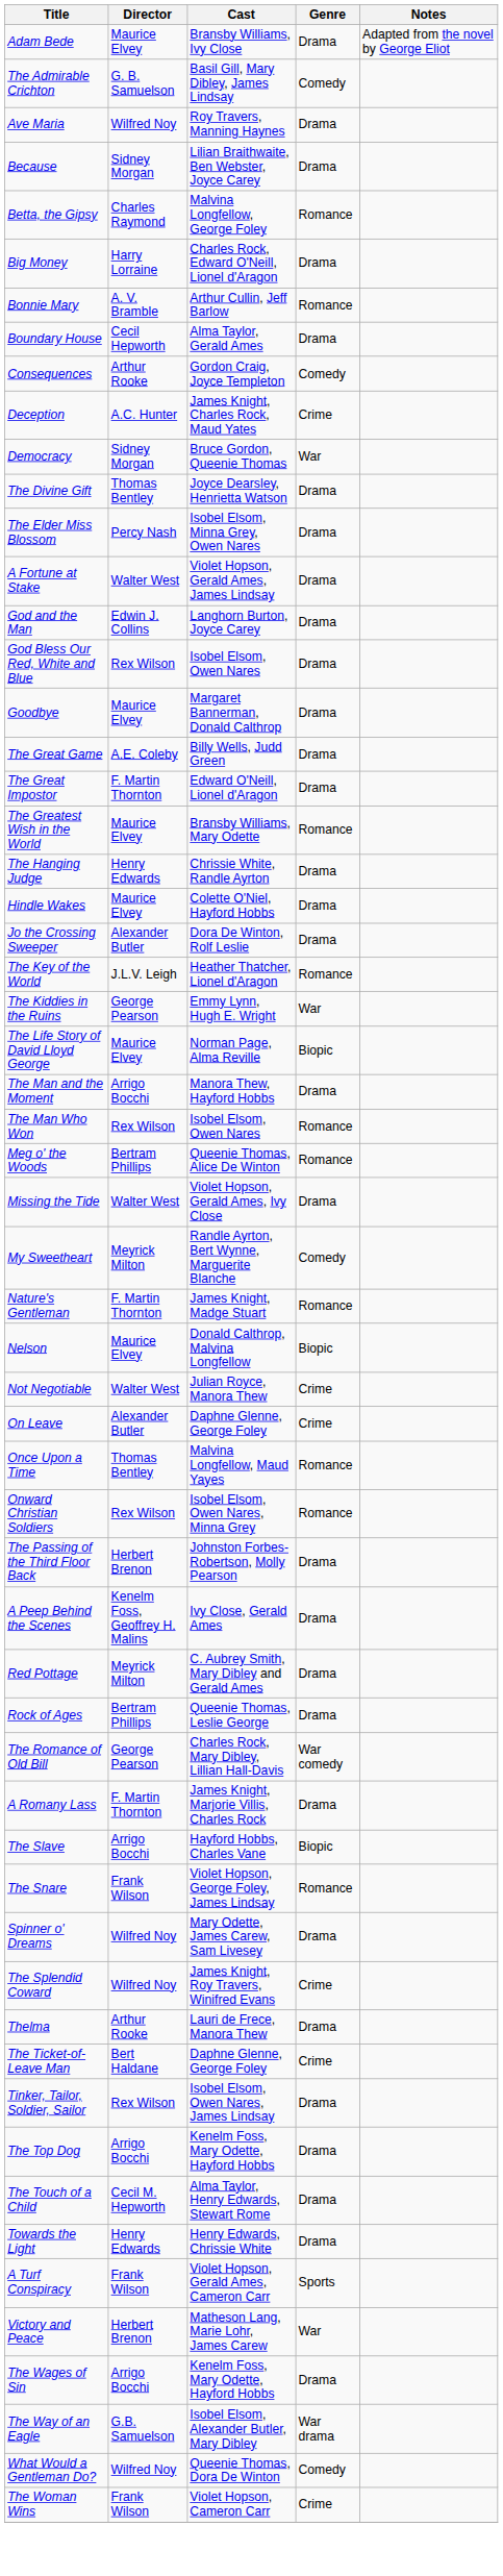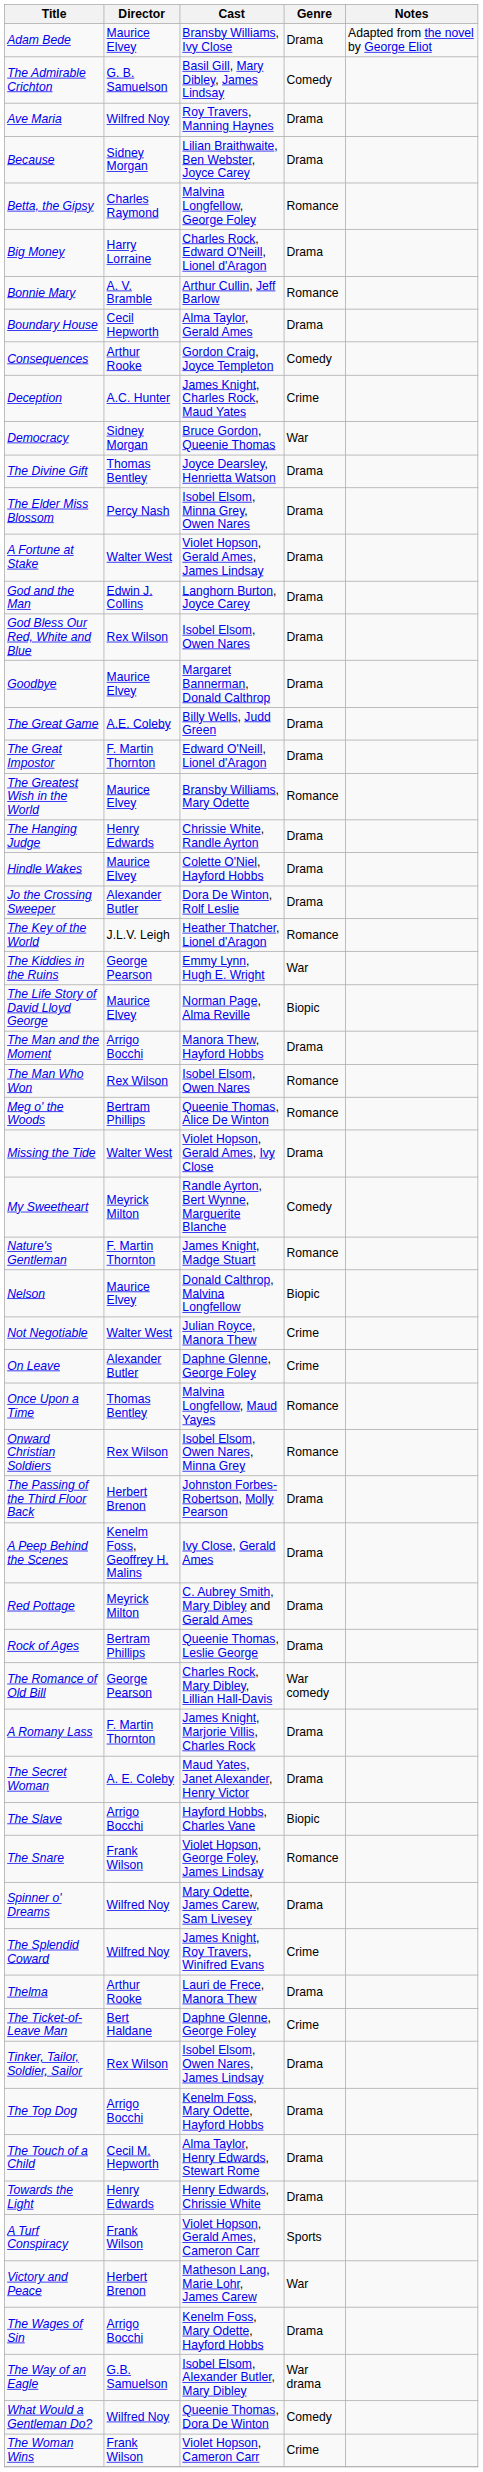+ row: The Secret Woman | A. E. Coleby | Maud Yates, Janet Alexander, Henry Victor | Drama
